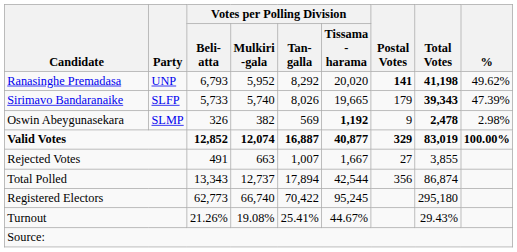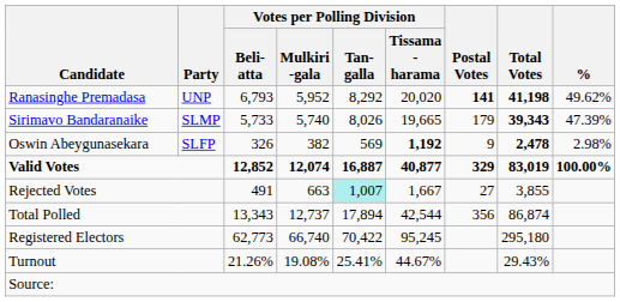Sirimavo Bandaranaike | Party: SLFP -> SLMP
Oswin Abeygunasekara | Party: SLMP -> SLFP
Rejected Votes | Votes per Polling Division / Tan- galla: no background -> paleturquoise background
